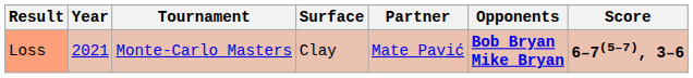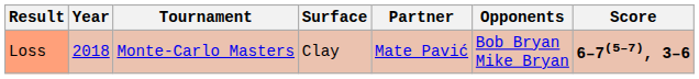Loss | Year: 2021 -> 2018
Loss | Opponents: bold -> normal
